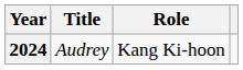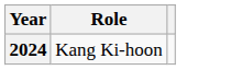- column: Title | Audrey
